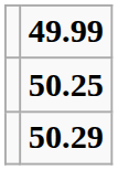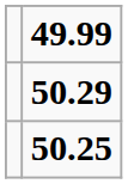rows swapped: 50.25 <-> 50.29
